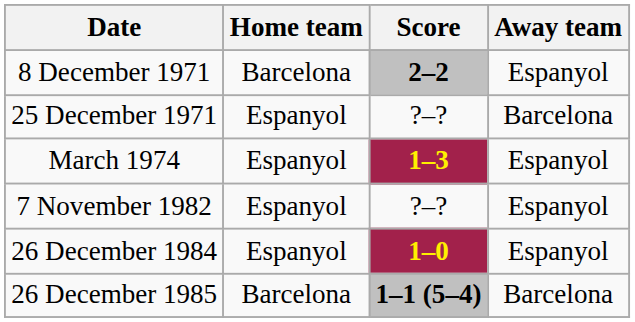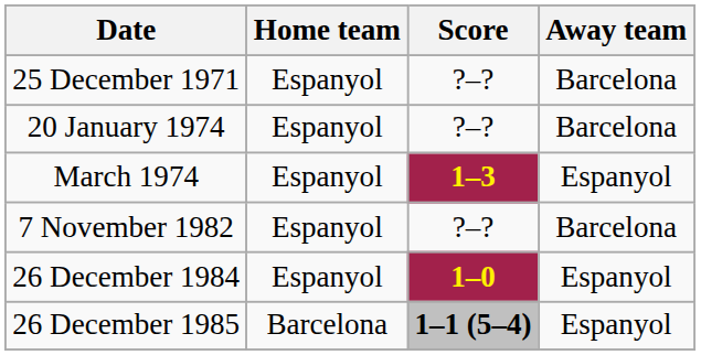- row: 8 December 1971 | Barcelona | 2–2 | Espanyol
+ row: 20 January 1974 | Espanyol | ?–? | Barcelona
7 November 1982 | Away team: Espanyol -> Barcelona
26 December 1985 | Away team: Barcelona -> Espanyol
